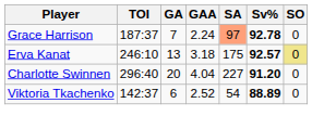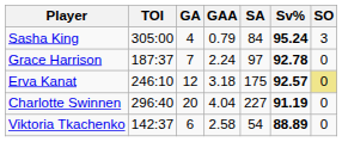+ row: Sasha King | 305:00 | 4 | 0.79 | 84 | 95.24 | 3
Grace Harrison | SA: lightsalmon background -> no background
Erva Kanat | GA: 13 -> 12
Charlotte Swinnen | Sv%: 91.20 -> 91.19
Viktoria Tkachenko | GAA: 2.52 -> 2.58
